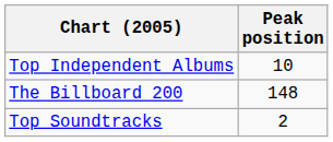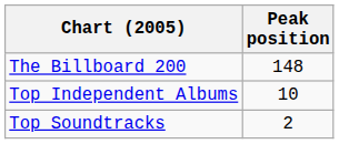rows swapped: The Billboard 200 <-> Top Independent Albums
